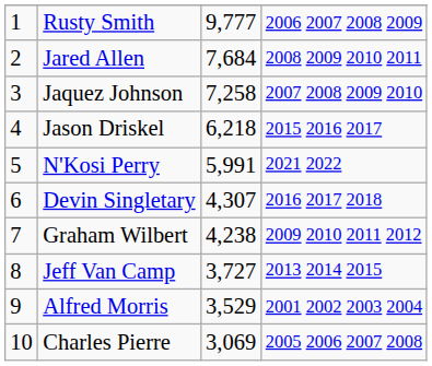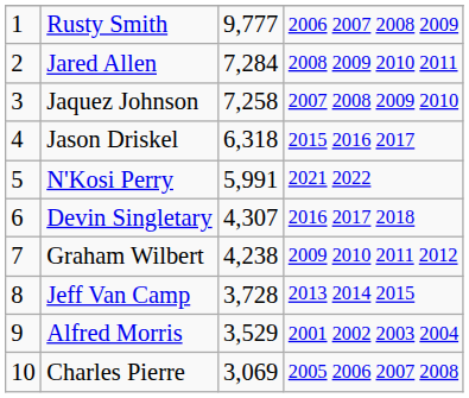Jared Allen | column 3: 7,684 -> 7,284
Jason Driskel | column 3: 6,218 -> 6,318
Jeff Van Camp | column 3: 3,727 -> 3,728
